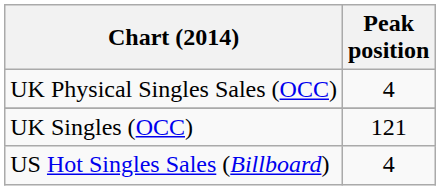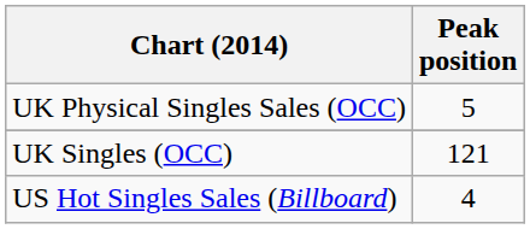UK Physical Singles Sales (OCC) | Peak position: 4 -> 5
